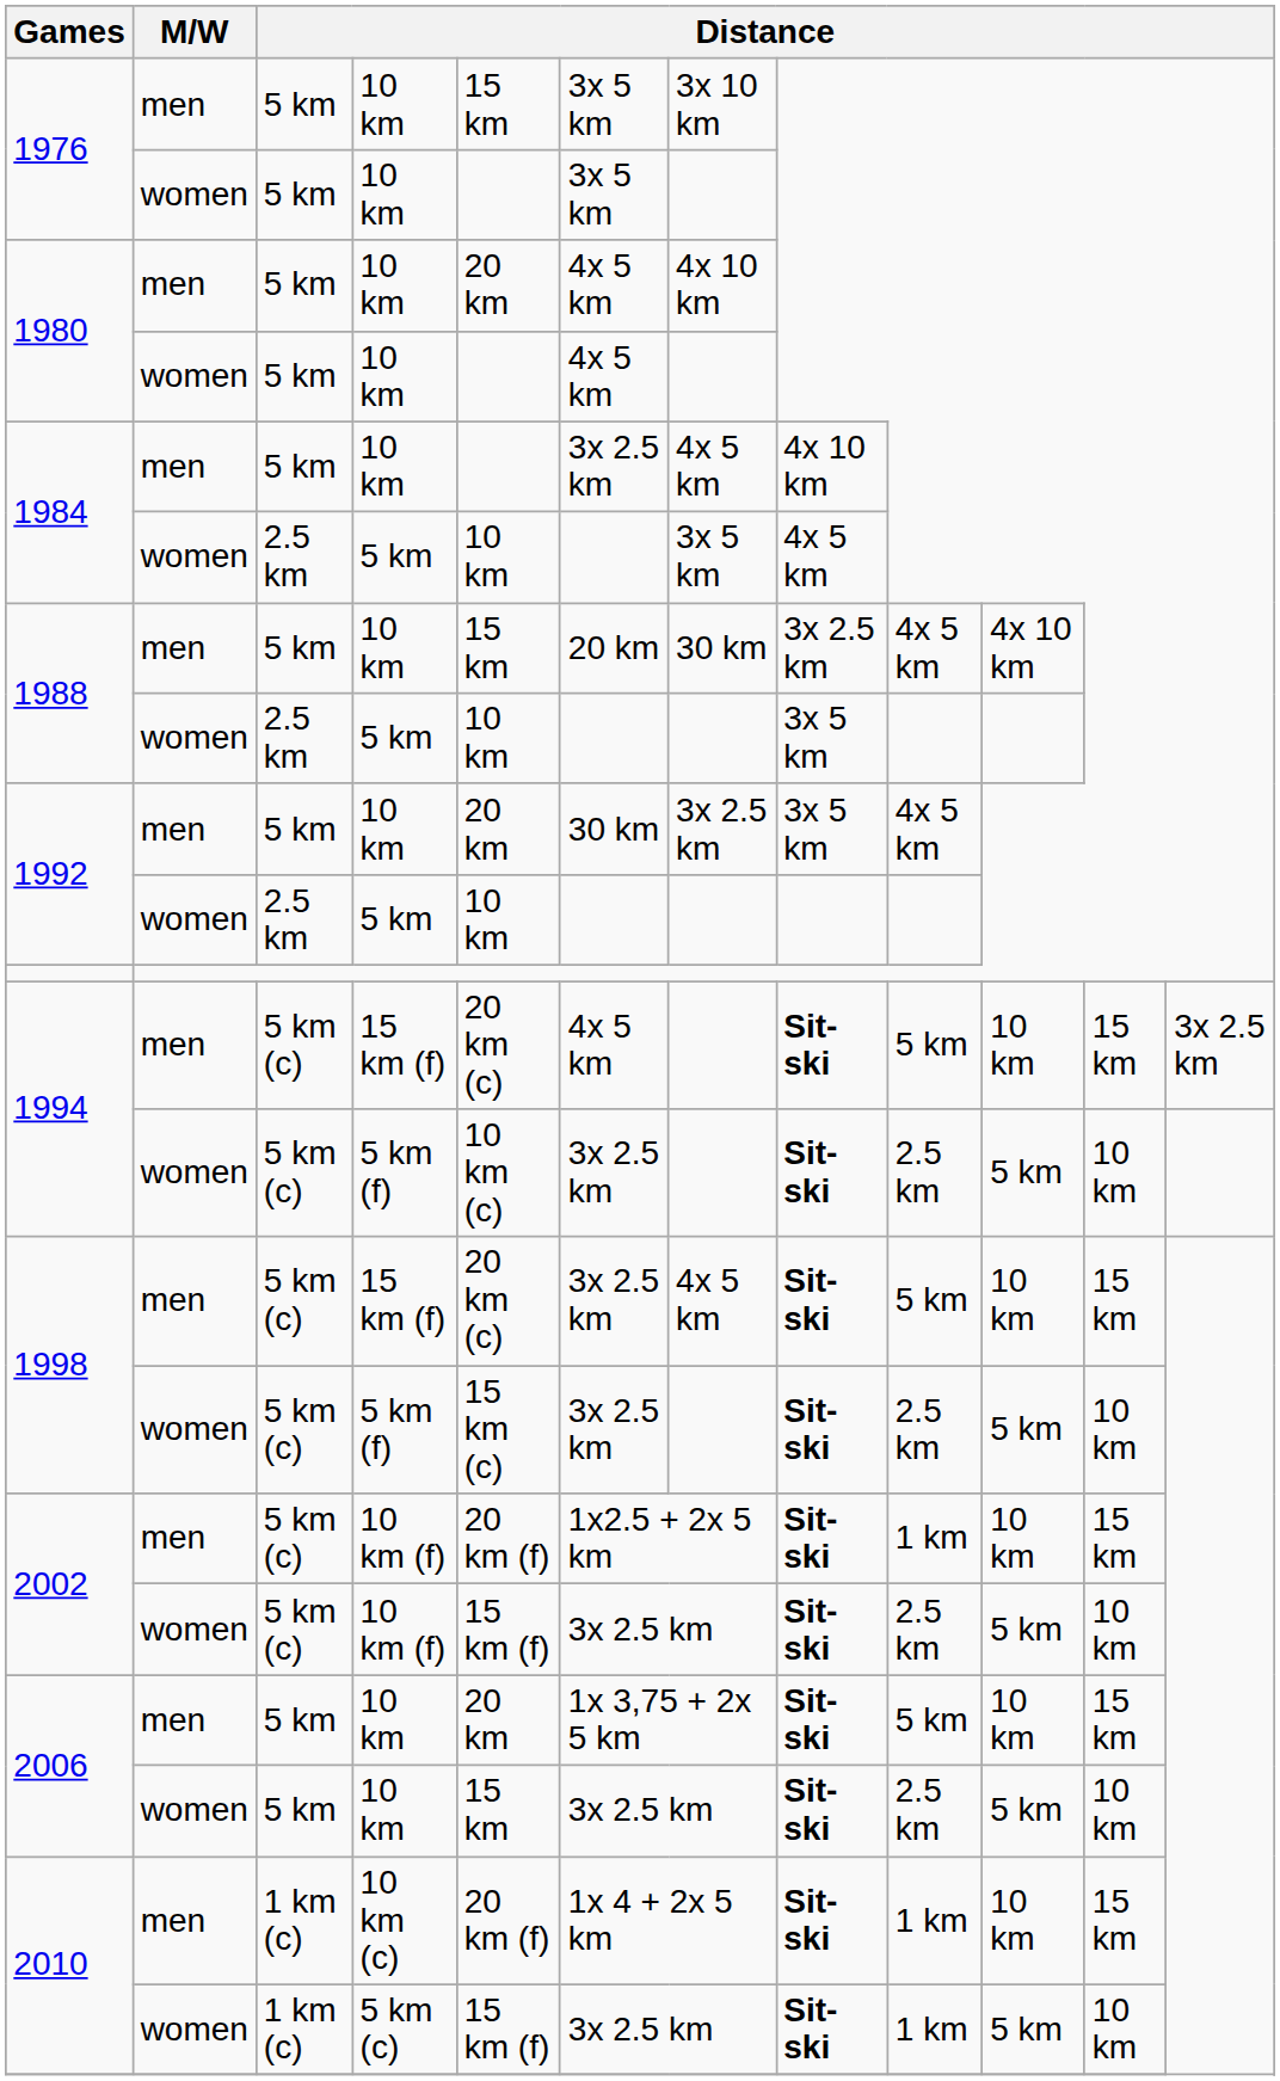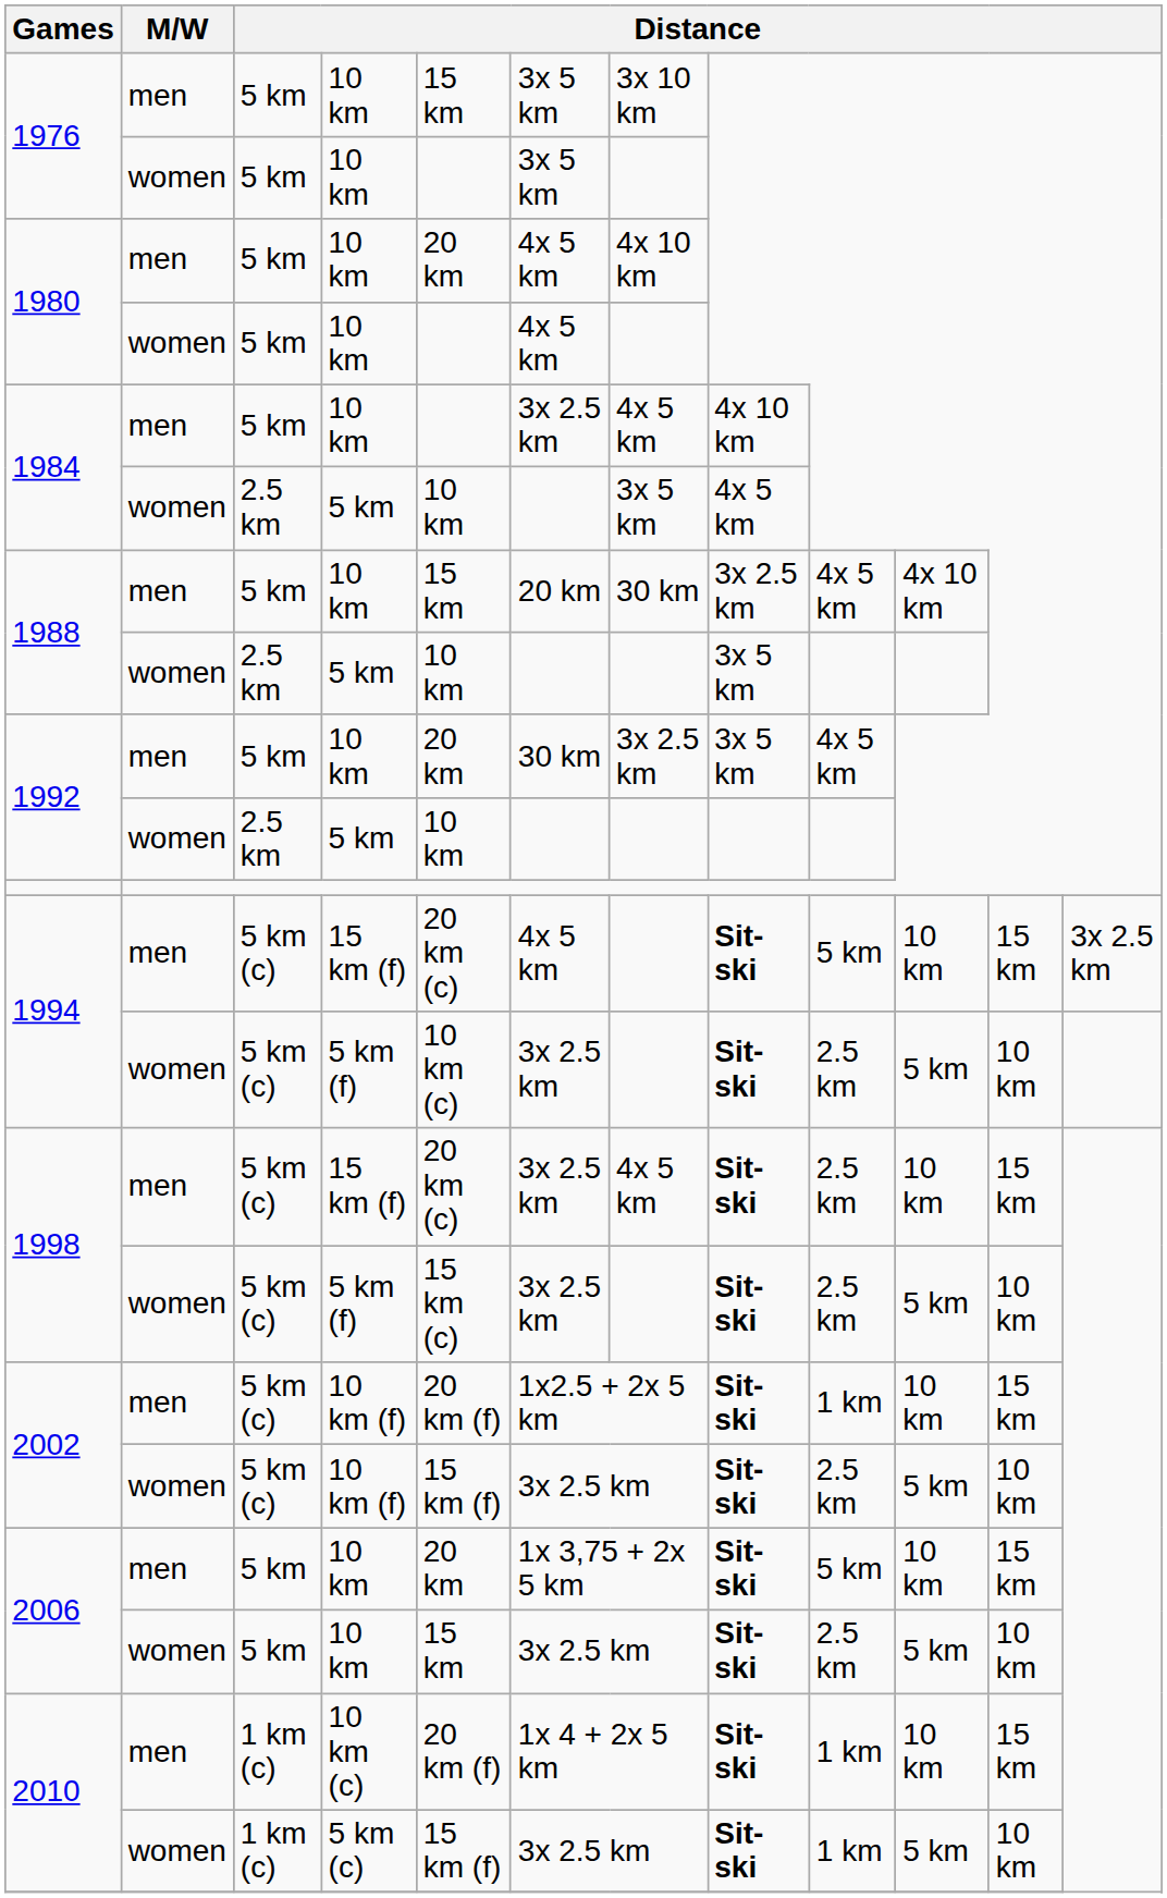1998 / men | column 9: 5 km -> 2.5 km
